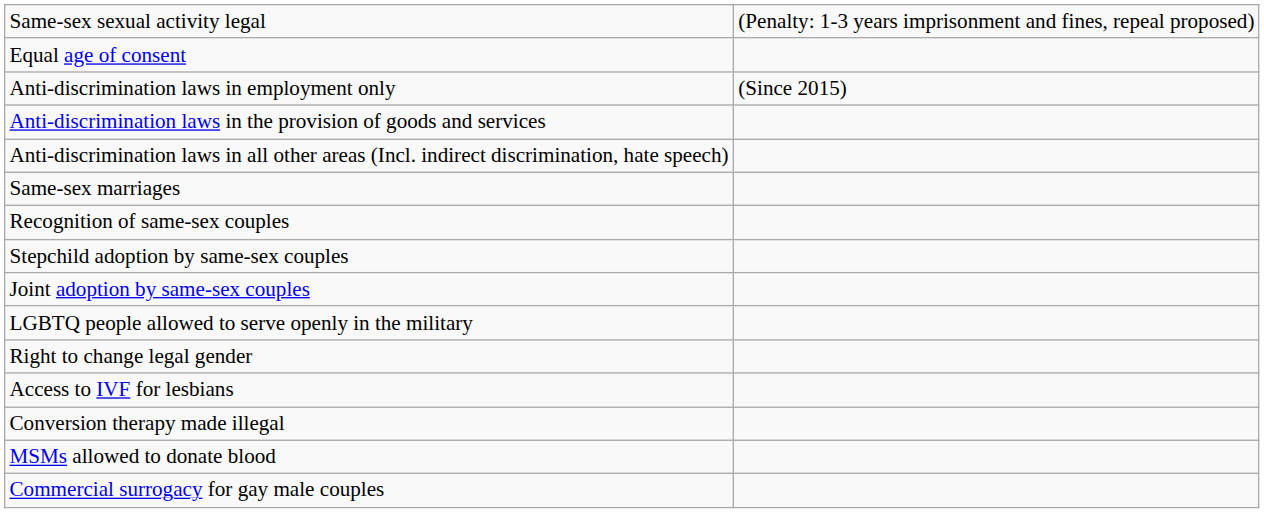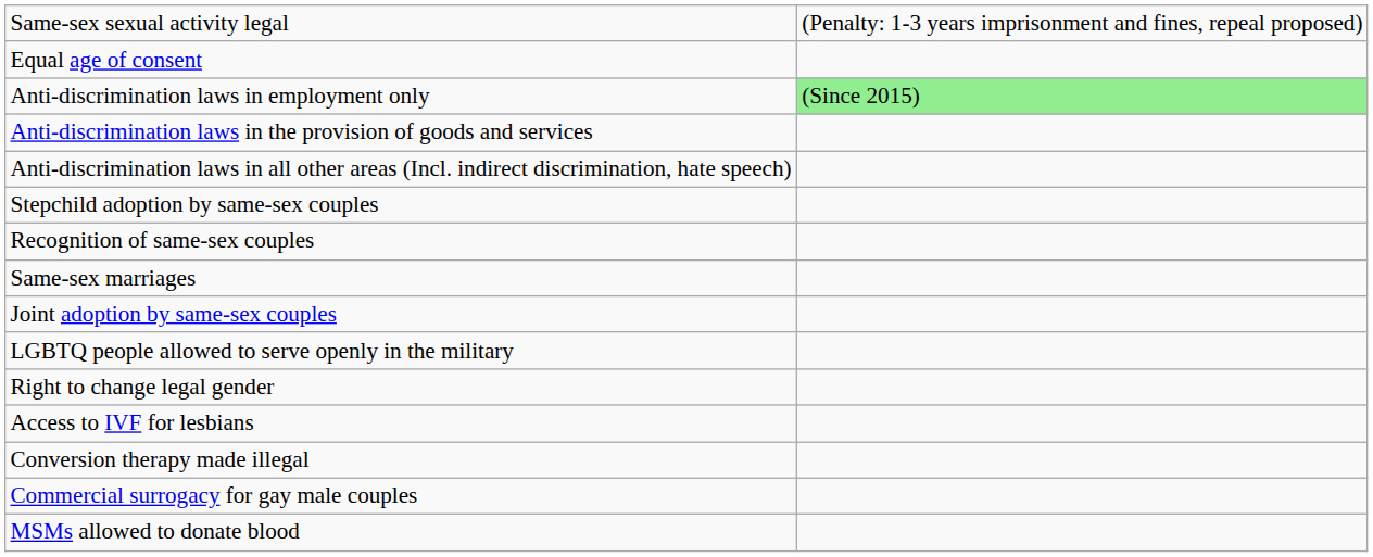Anti-discrimination laws in employment only | column 2: no background -> lightgreen background
rows swapped: Same-sex marriages <-> Stepchild adoption by same-sex couples
rows swapped: Commercial surrogacy for gay male couples <-> MSMs allowed to donate blood
